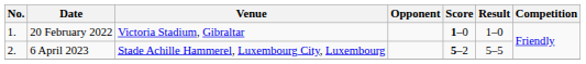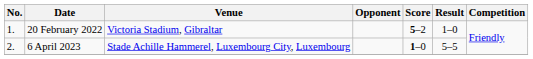20 February 2022 | Score: 1–0 -> 5–2
6 April 2023 | Score: 5–2 -> 1–0
